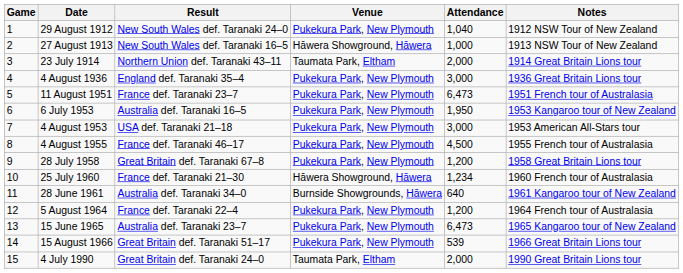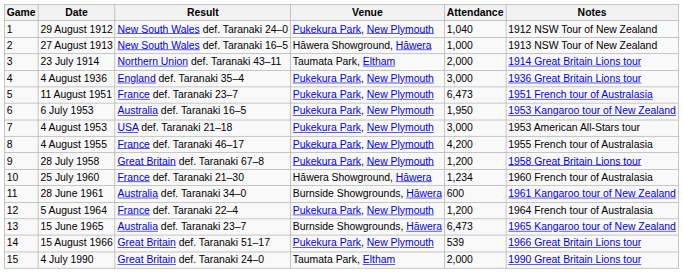4 August 1955 | Attendance: 4,500 -> 4,200
28 June 1961 | Attendance: 640 -> 600
15 June 1965 | Venue: Pukekura Park, New Plymouth -> Burnside Showgrounds, Hāwera
